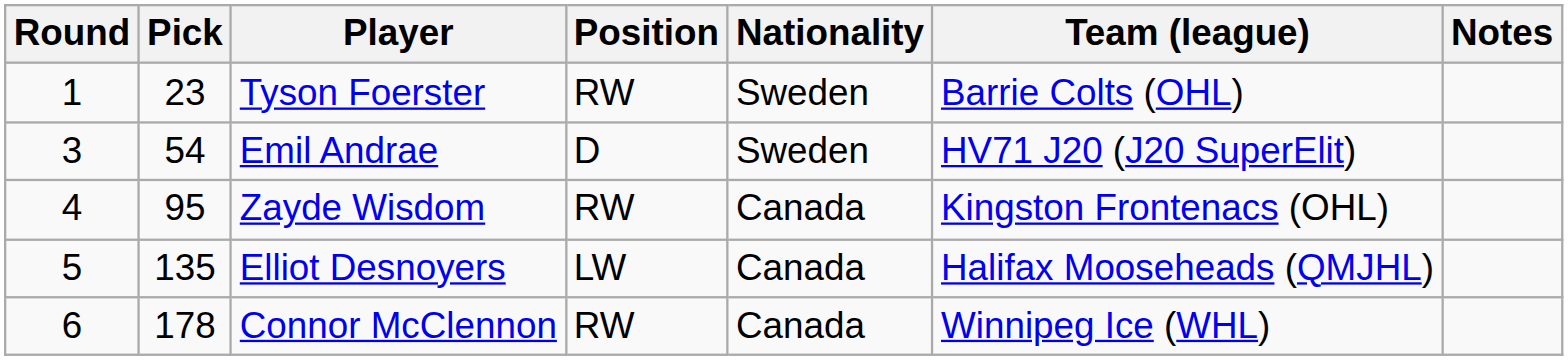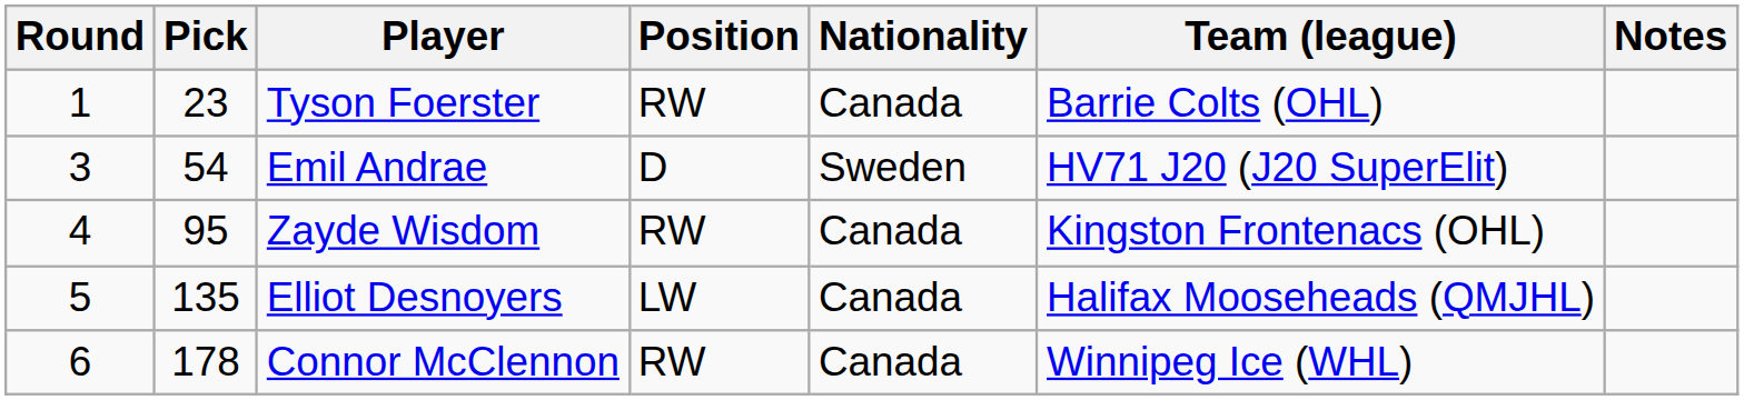Tyson Foerster | Nationality: Sweden -> Canada
